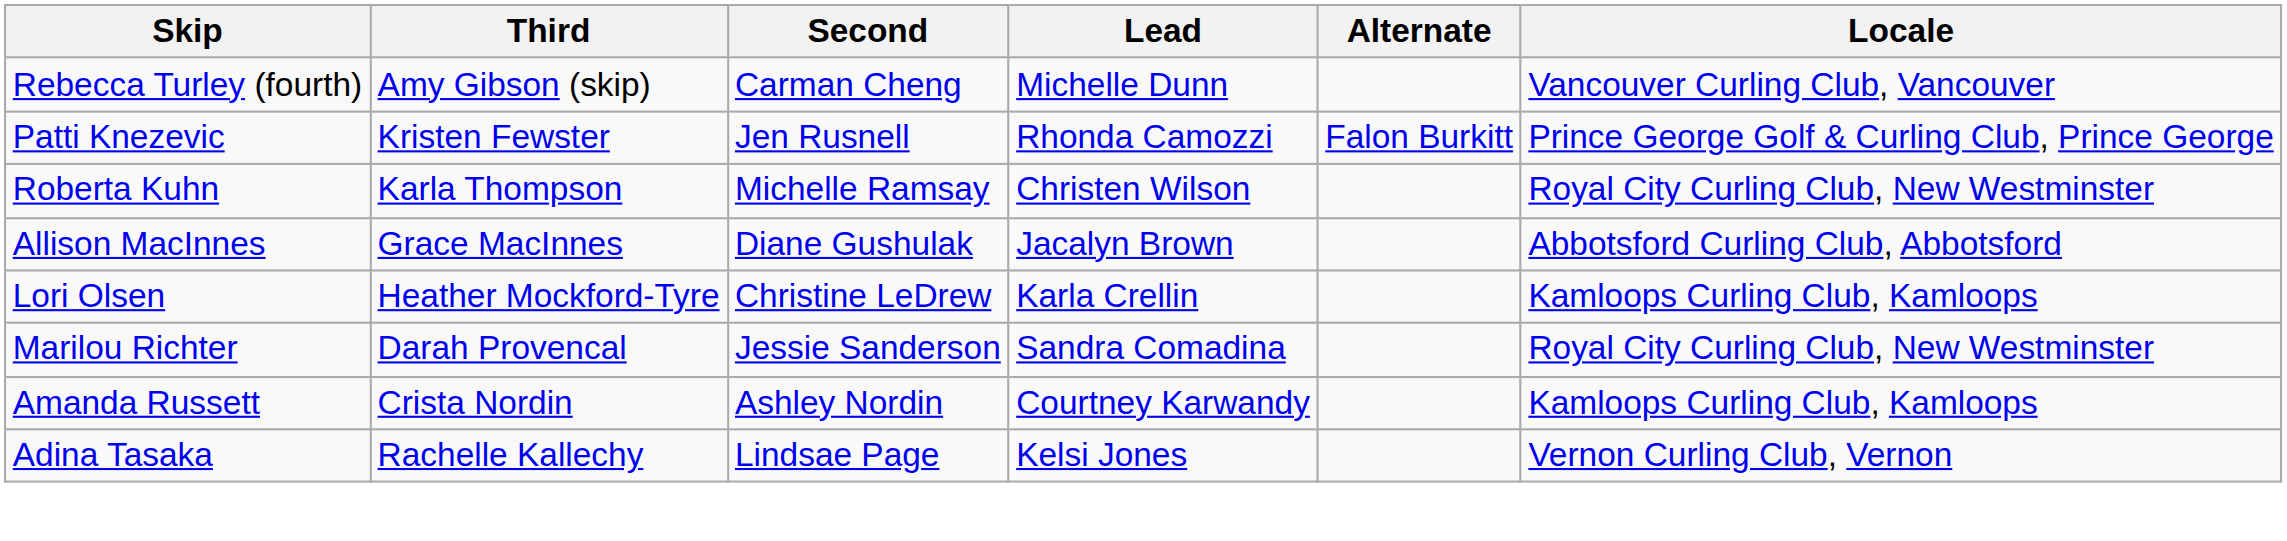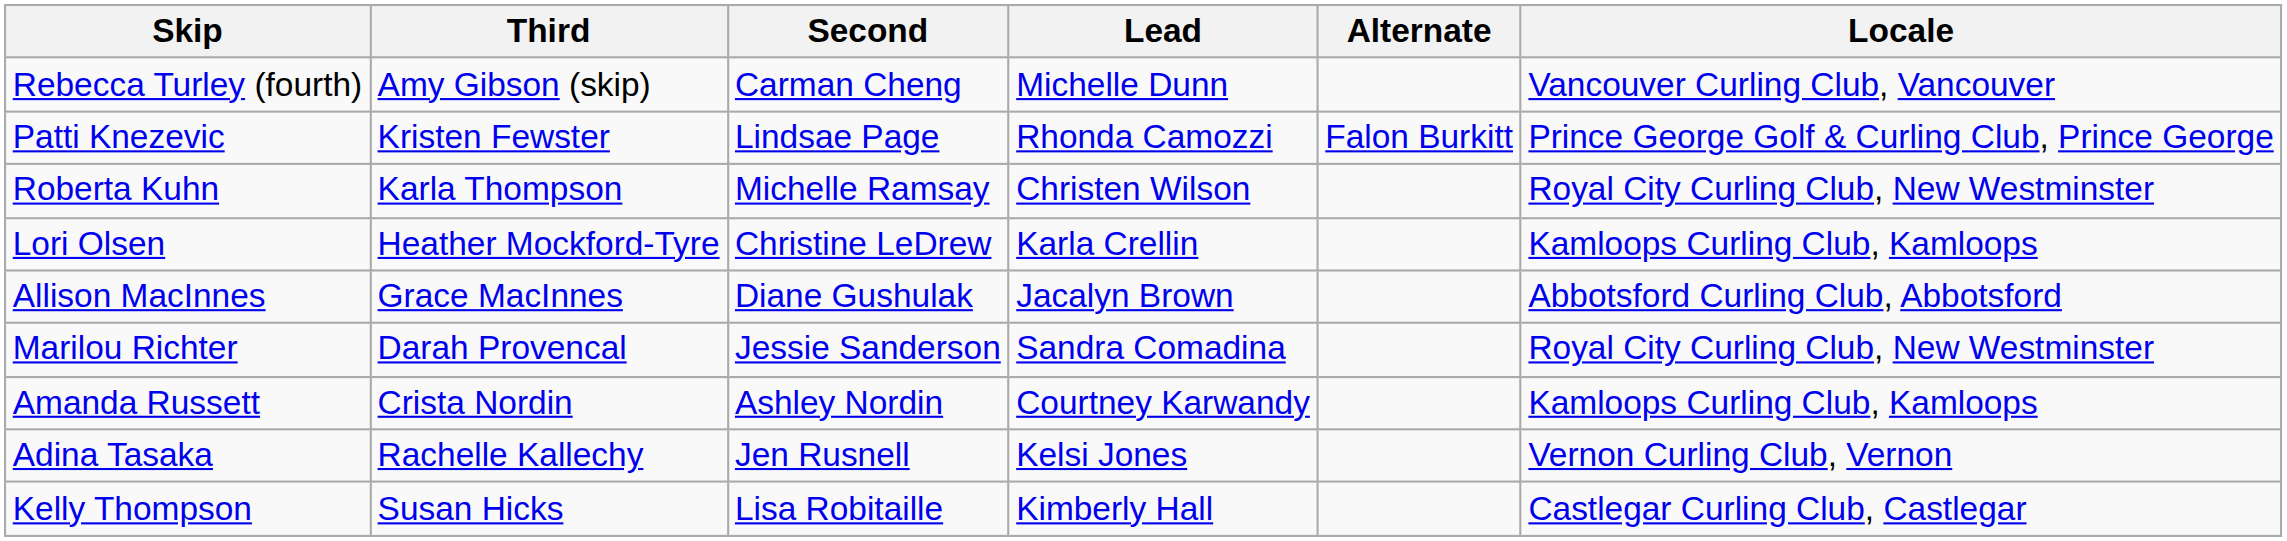Patti Knezevic | Second: Jen Rusnell -> Lindsae Page
rows swapped: Allison MacInnes <-> Lori Olsen
Adina Tasaka | Second: Lindsae Page -> Jen Rusnell
+ row: Kelly Thompson | Susan Hicks | Lisa Robitaille | Kimberly Hall | Castlegar Curling Club, Castlegar
